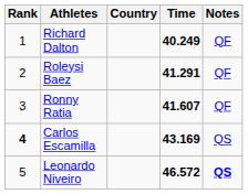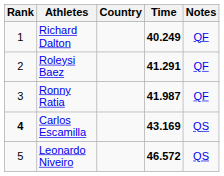Ronny Ratia | Time: 41.607 -> 41.987
Leonardo Niveiro | Notes: bold -> normal
